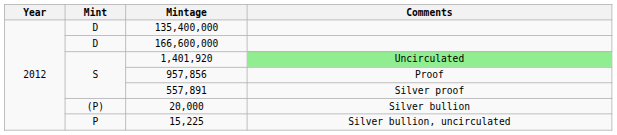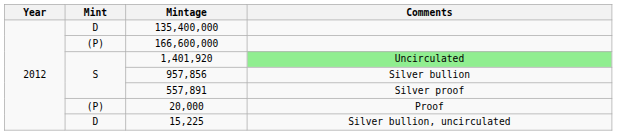166,600,000 | Mint: D -> (P)
957,856 | Comments: Proof -> Silver bullion
20,000 | Comments: Silver bullion -> Proof
15,225 | Mint: P -> D
